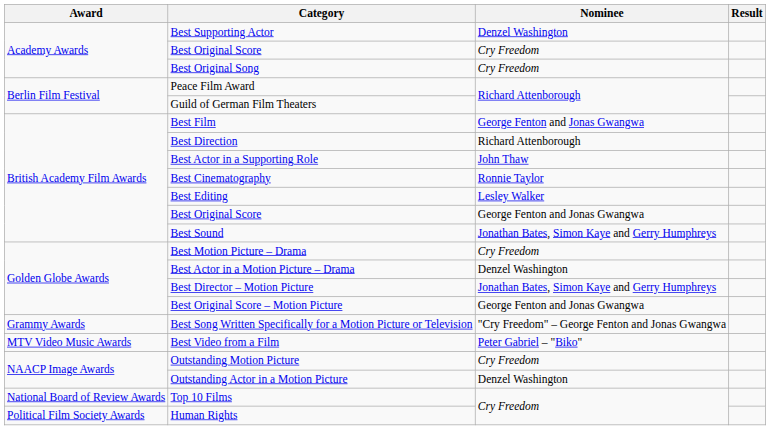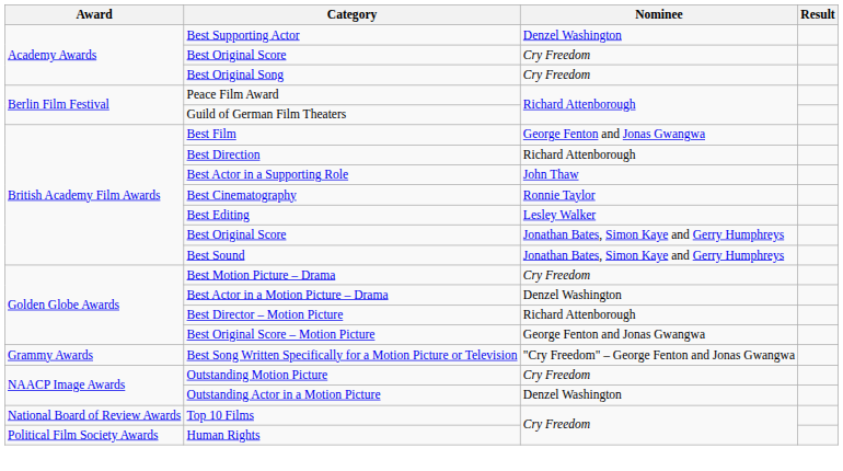British Academy Film Awards / Best Original Score | Nominee: George Fenton and Jonas Gwangwa -> Jonathan Bates, Simon Kaye and Gerry Humphreys
Best Director – Motion Picture | Nominee: Jonathan Bates, Simon Kaye and Gerry Humphreys -> Richard Attenborough
- row: MTV Video Music Awards | Best Video from a Film | Peter Gabriel – "Biko"
